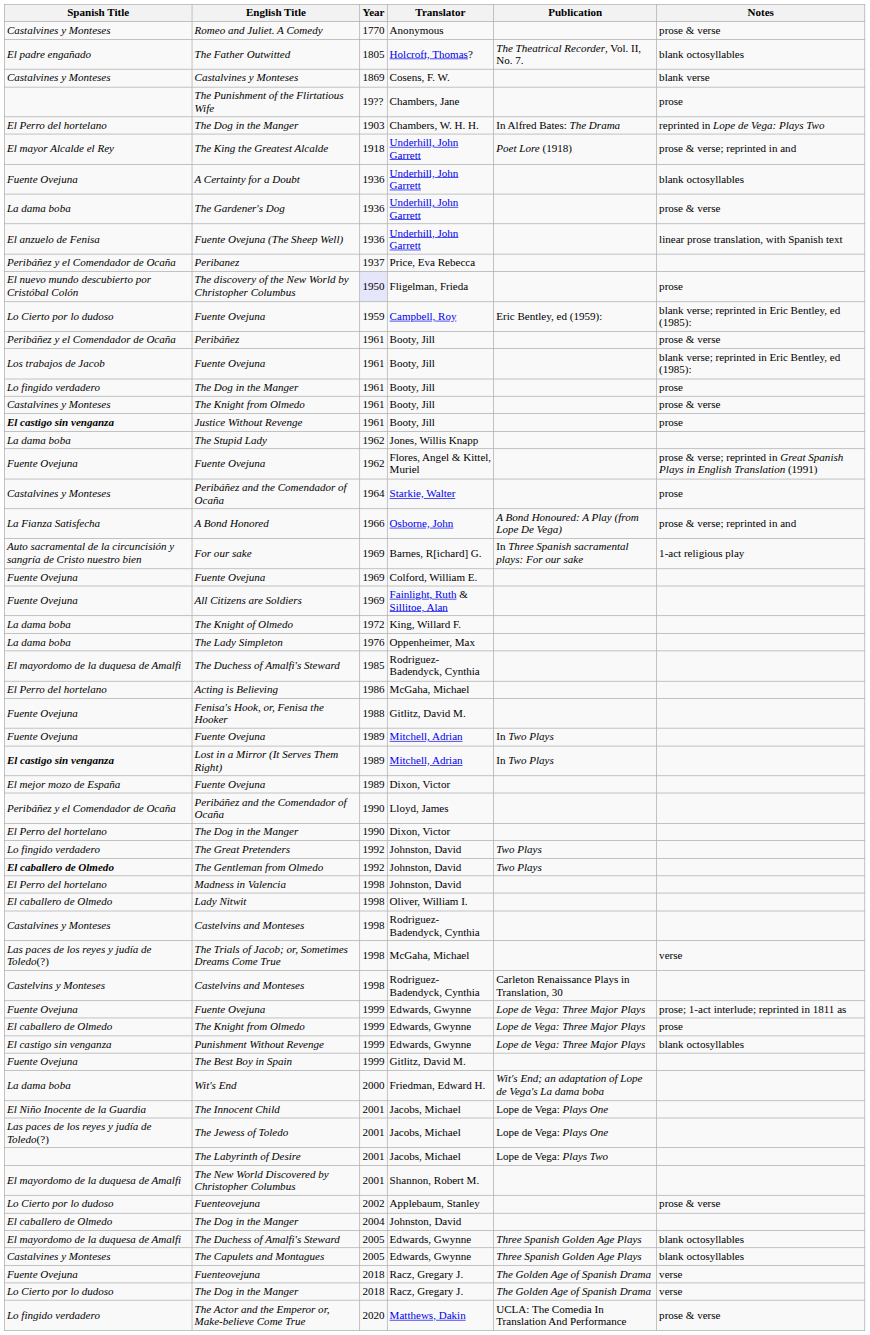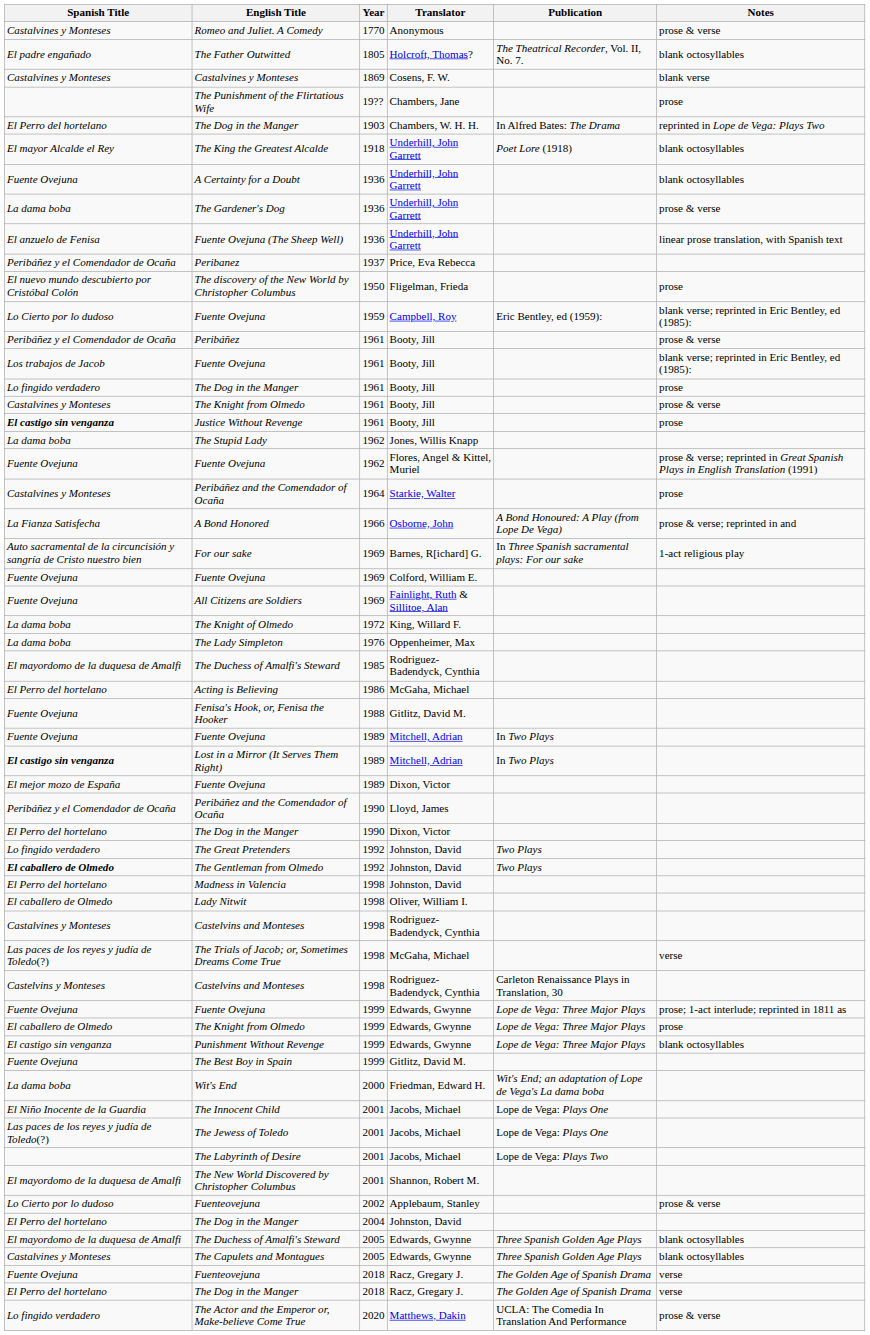The King the Greatest Alcalde | Notes: prose & verse; reprinted in and -> blank octosyllables
The discovery of the New World by Christopher Columbus | Year: lavender background -> no background
The Dog in the Manger / Johnston, David | Spanish Title: El caballero de Olmedo -> El Perro del hortelano
The Dog in the Manger / Racz, Gregary J. | Spanish Title: Lo Cierto por lo dudoso -> El Perro del hortelano
